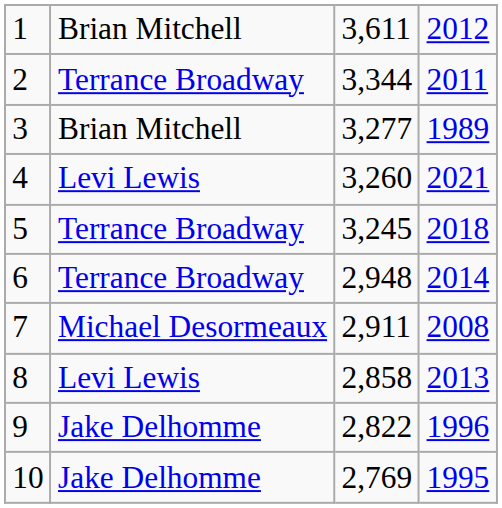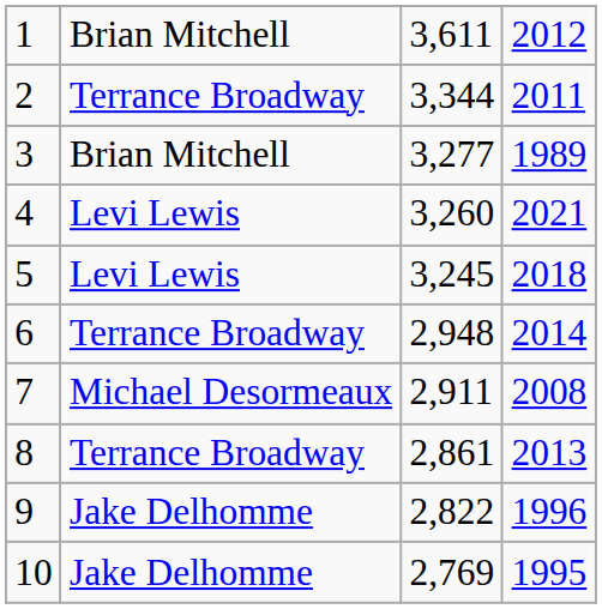5 | column 2: Terrance Broadway -> Levi Lewis
8 | column 2: Levi Lewis -> Terrance Broadway
8 | column 3: 2,858 -> 2,861
